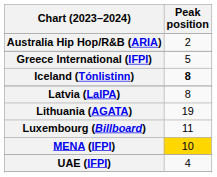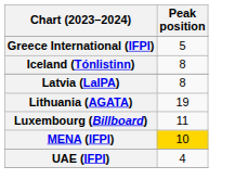- row: Australia Hip Hop/R&B (ARIA) | 2
Iceland (Tónlistinn) | Peak position: bold -> normal
